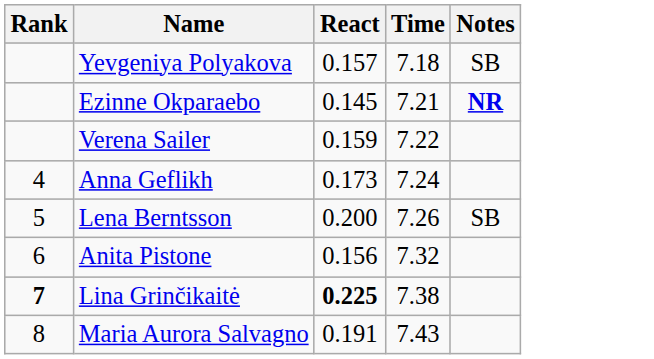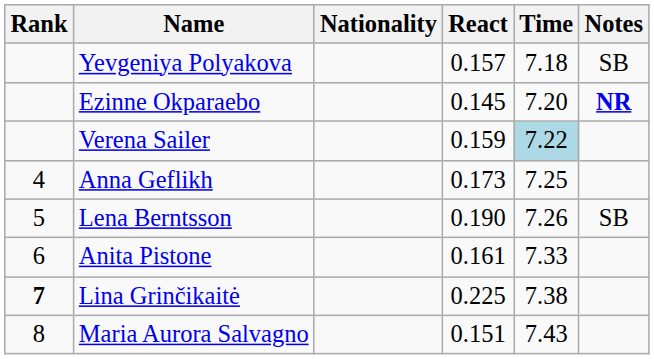+ column: Nationality
Ezinne Okparaebo | Time: 7.21 -> 7.20
Verena Sailer | Time: no background -> lightblue background
Anna Geflikh | Time: 7.24 -> 7.25
Lena Berntsson | React: 0.200 -> 0.190
Anita Pistone | React: 0.156 -> 0.161
Anita Pistone | Time: 7.32 -> 7.33
Lina Grinčikaitė | React: bold -> normal
Maria Aurora Salvagno | React: 0.191 -> 0.151
